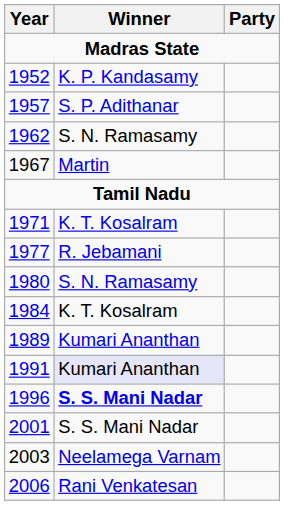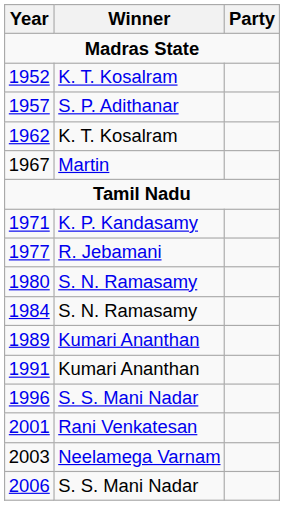1952 | Winner: K. P. Kandasamy -> K. T. Kosalram
1962 | Winner: S. N. Ramasamy -> K. T. Kosalram
1971 | Winner: K. T. Kosalram -> K. P. Kandasamy
1984 | Winner: K. T. Kosalram -> S. N. Ramasamy
1991 | Winner: lavender background -> no background
1996 | Winner: bold -> normal
2001 | Winner: S. S. Mani Nadar -> Rani Venkatesan
2006 | Winner: Rani Venkatesan -> S. S. Mani Nadar
